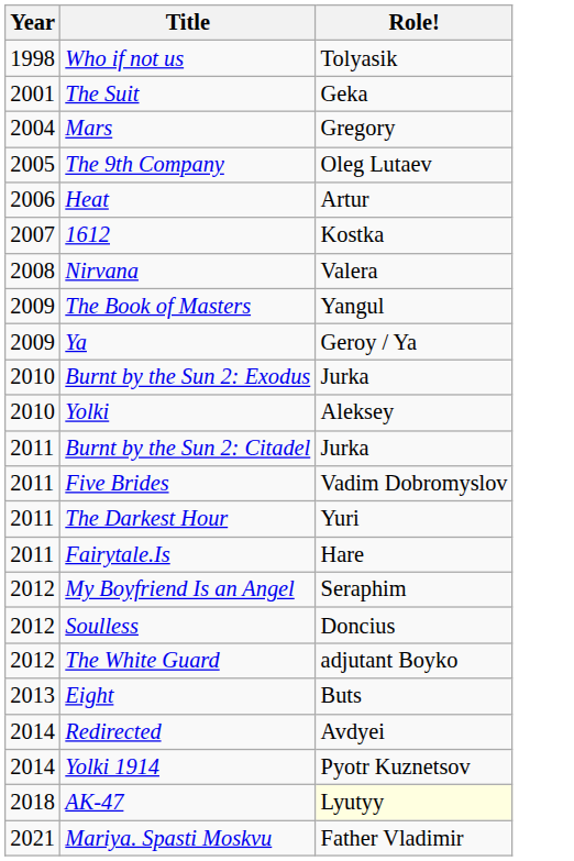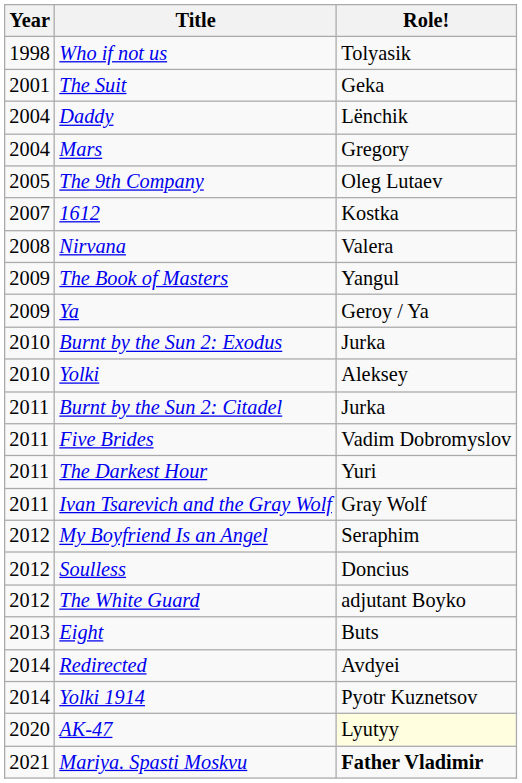+ row: 2004 | Daddy | Lёnchik
- row: 2006 | Heat | Artur
+ row: 2011 | Ivan Tsarevich and the Gray Wolf | Gray Wolf
- row: 2011 | Fairytale.Is | Hare
AK-47 | Year: 2018 -> 2020
Mariya. Spasti Moskvu | Role!: normal -> bold
